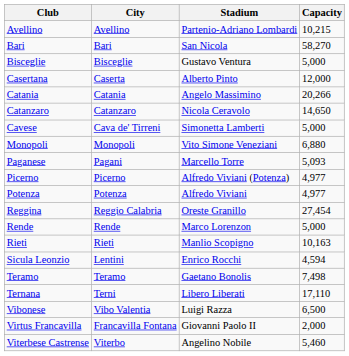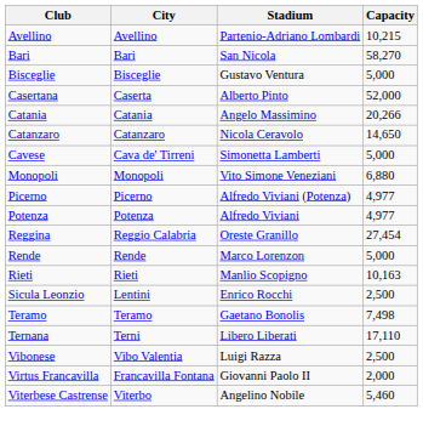Casertana | Capacity: 12,000 -> 52,000
- row: Paganese | Pagani | Marcello Torre | 5,093
Sicula Leonzio | Capacity: 4,594 -> 2,500
Vibonese | Capacity: 6,500 -> 2,500
